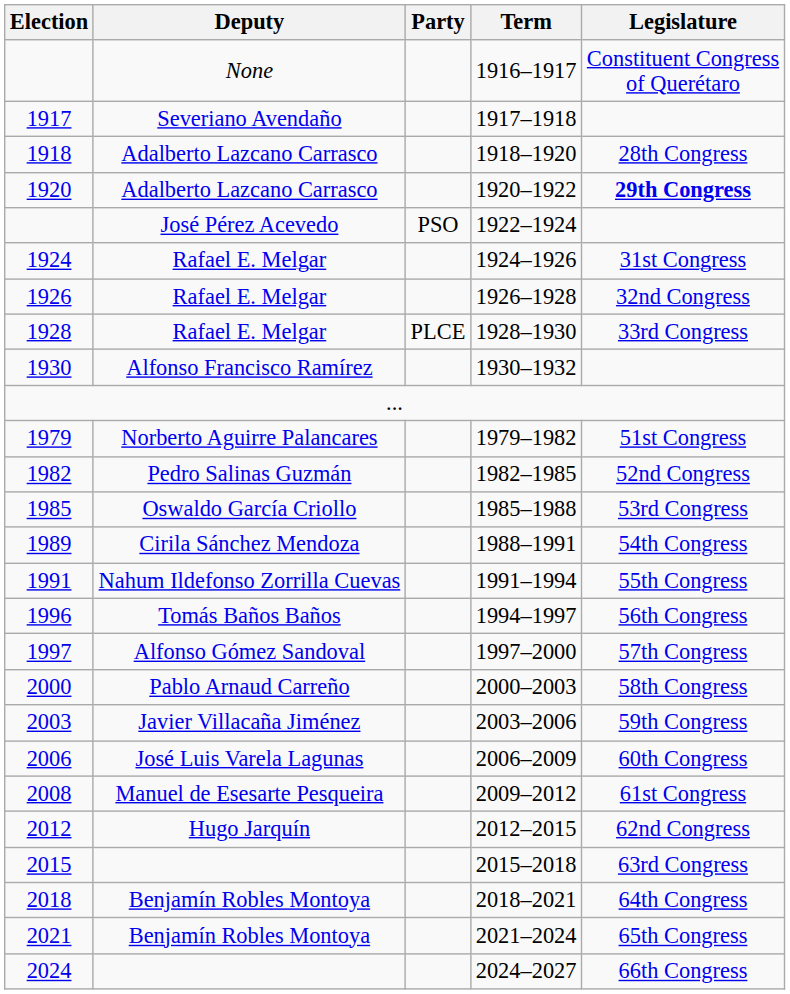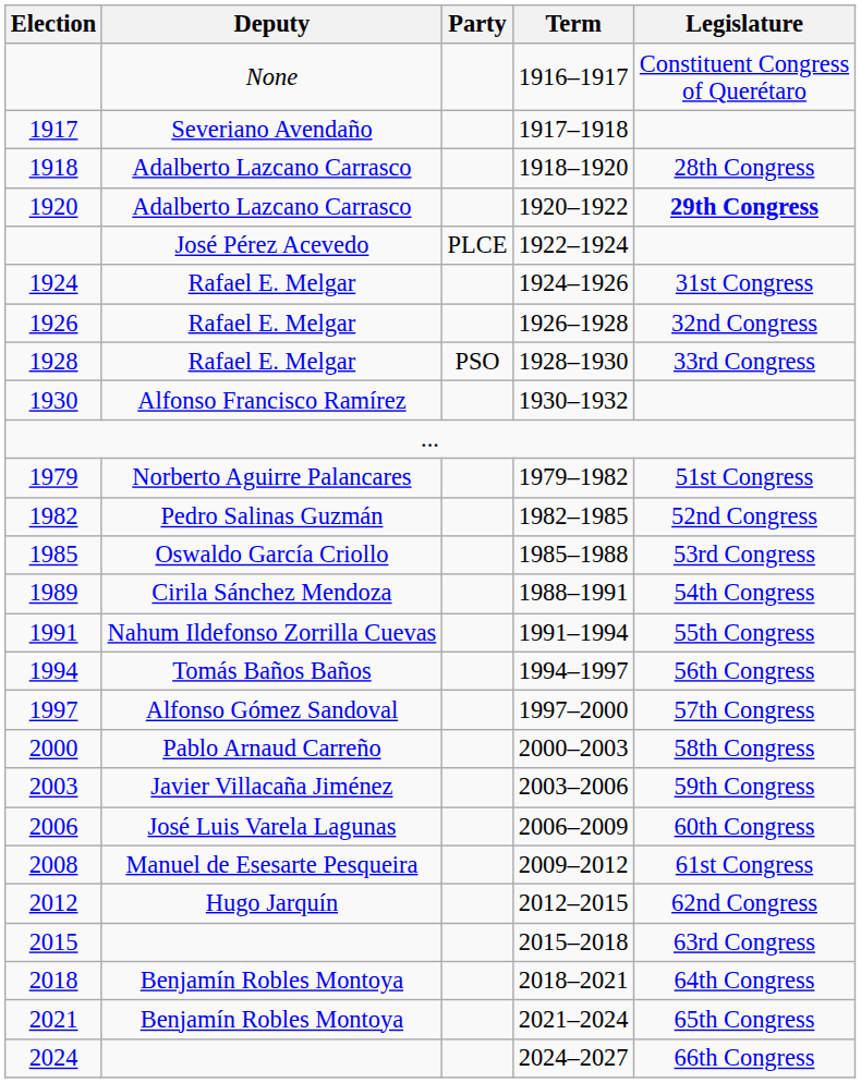1922–1924 | Party: PSO -> PLCE
1928–1930 | Party: PLCE -> PSO
1994–1997 | Election: 1996 -> 1994
